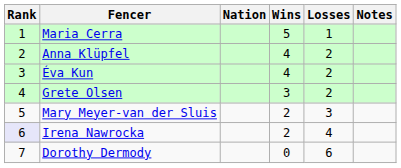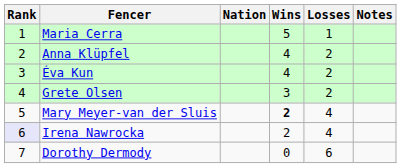Mary Meyer-van der Sluis | Wins: normal -> bold
Mary Meyer-van der Sluis | Losses: 3 -> 4
